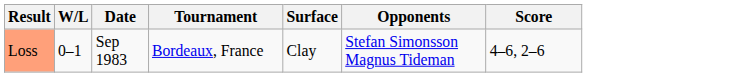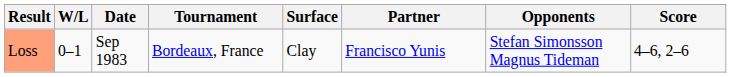+ column: Partner | Francisco Yunis
